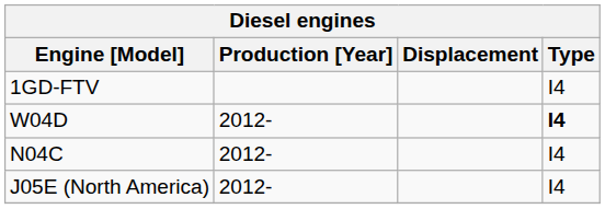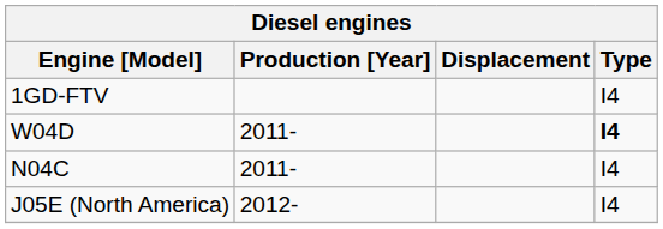W04D | Production [Year]: 2012- -> 2011-
N04C | Production [Year]: 2012- -> 2011-
